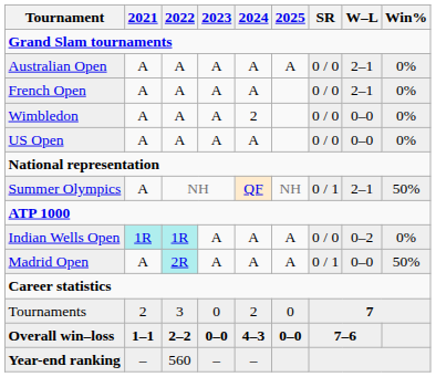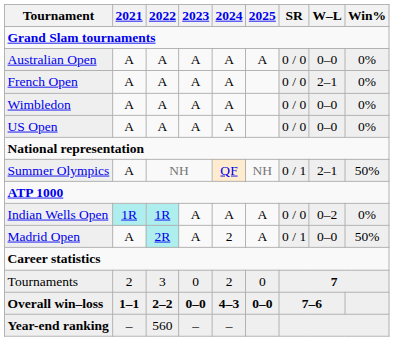Australian Open | W–L: 2–1 -> 0–0
Wimbledon | 2024: 2 -> A
Madrid Open | 2024: A -> 2
